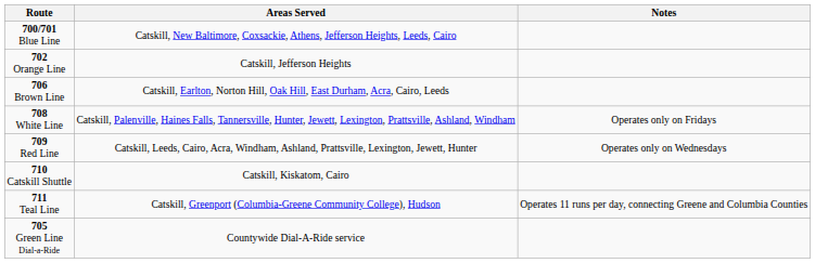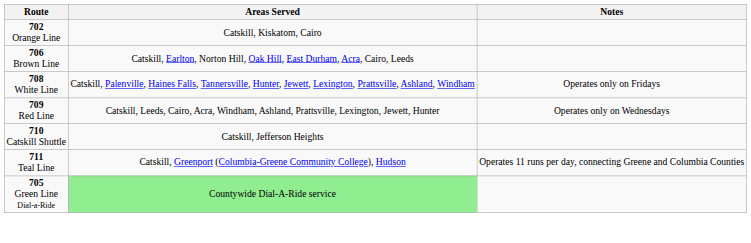- row: 700/701 Blue Line | Catskill, New Baltimore, Coxsackie, Athens, Jefferson Heights, Leeds, Cairo
702 Orange Line | Areas Served: Catskill, Jefferson Heights -> Catskill, Kiskatom, Cairo
710 Catskill Shuttle | Areas Served: Catskill, Kiskatom, Cairo -> Catskill, Jefferson Heights
705 Green Line Dial-a-Ride | Areas Served: no background -> lightgreen background
